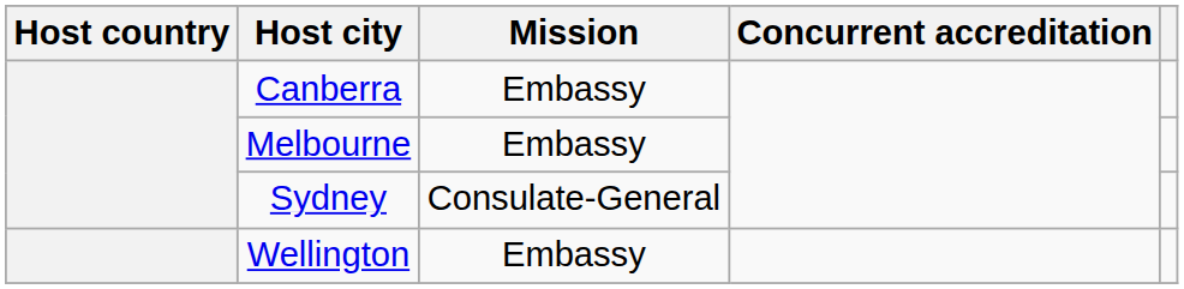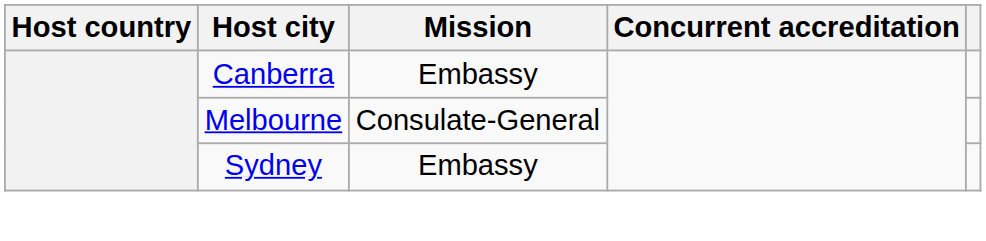Melbourne | Mission: Embassy -> Consulate-General
Sydney | Mission: Consulate-General -> Embassy
- row: Wellington | Embassy
